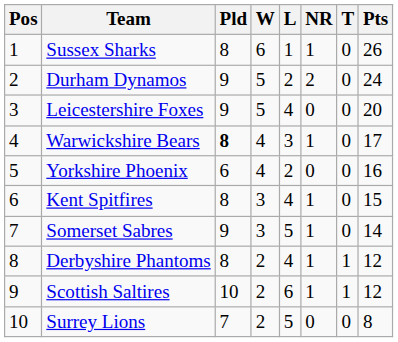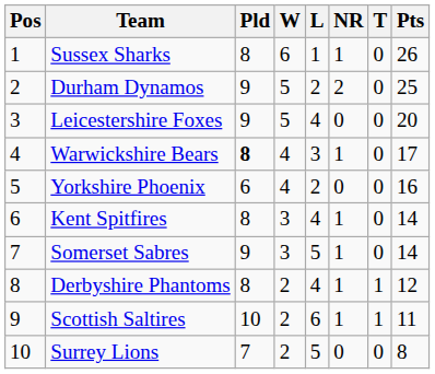Durham Dynamos | Pts: 24 -> 25
Kent Spitfires | Pts: 15 -> 14
Scottish Saltires | Pts: 12 -> 11
